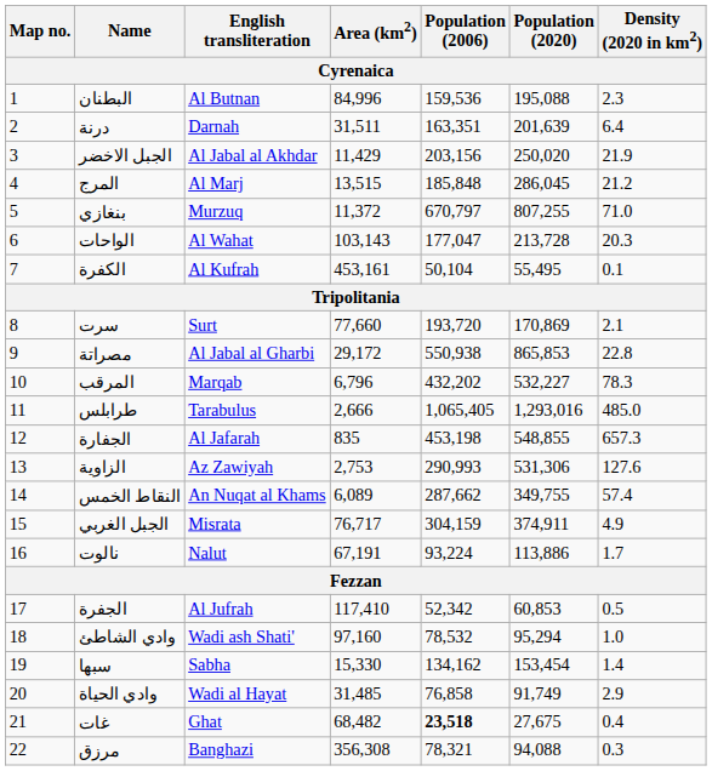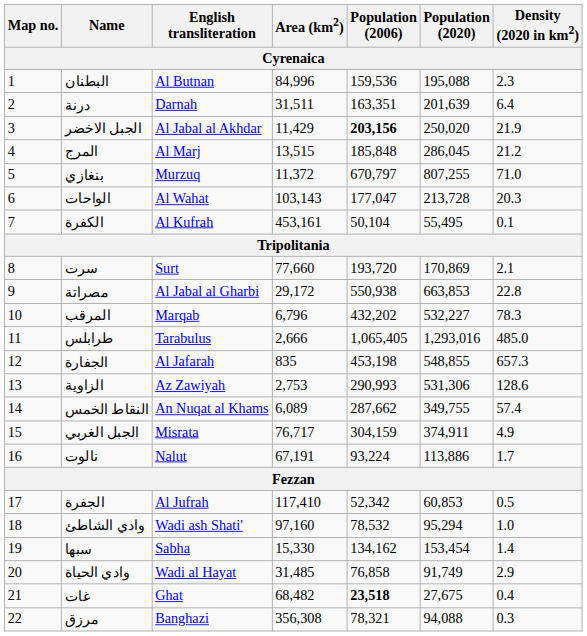الجبل الاخضر | Population (2006): normal -> bold
مصراتة | Population (2020): 865,853 -> 663,853
الزاوية | Density (2020 in km2): 127.6 -> 128.6
